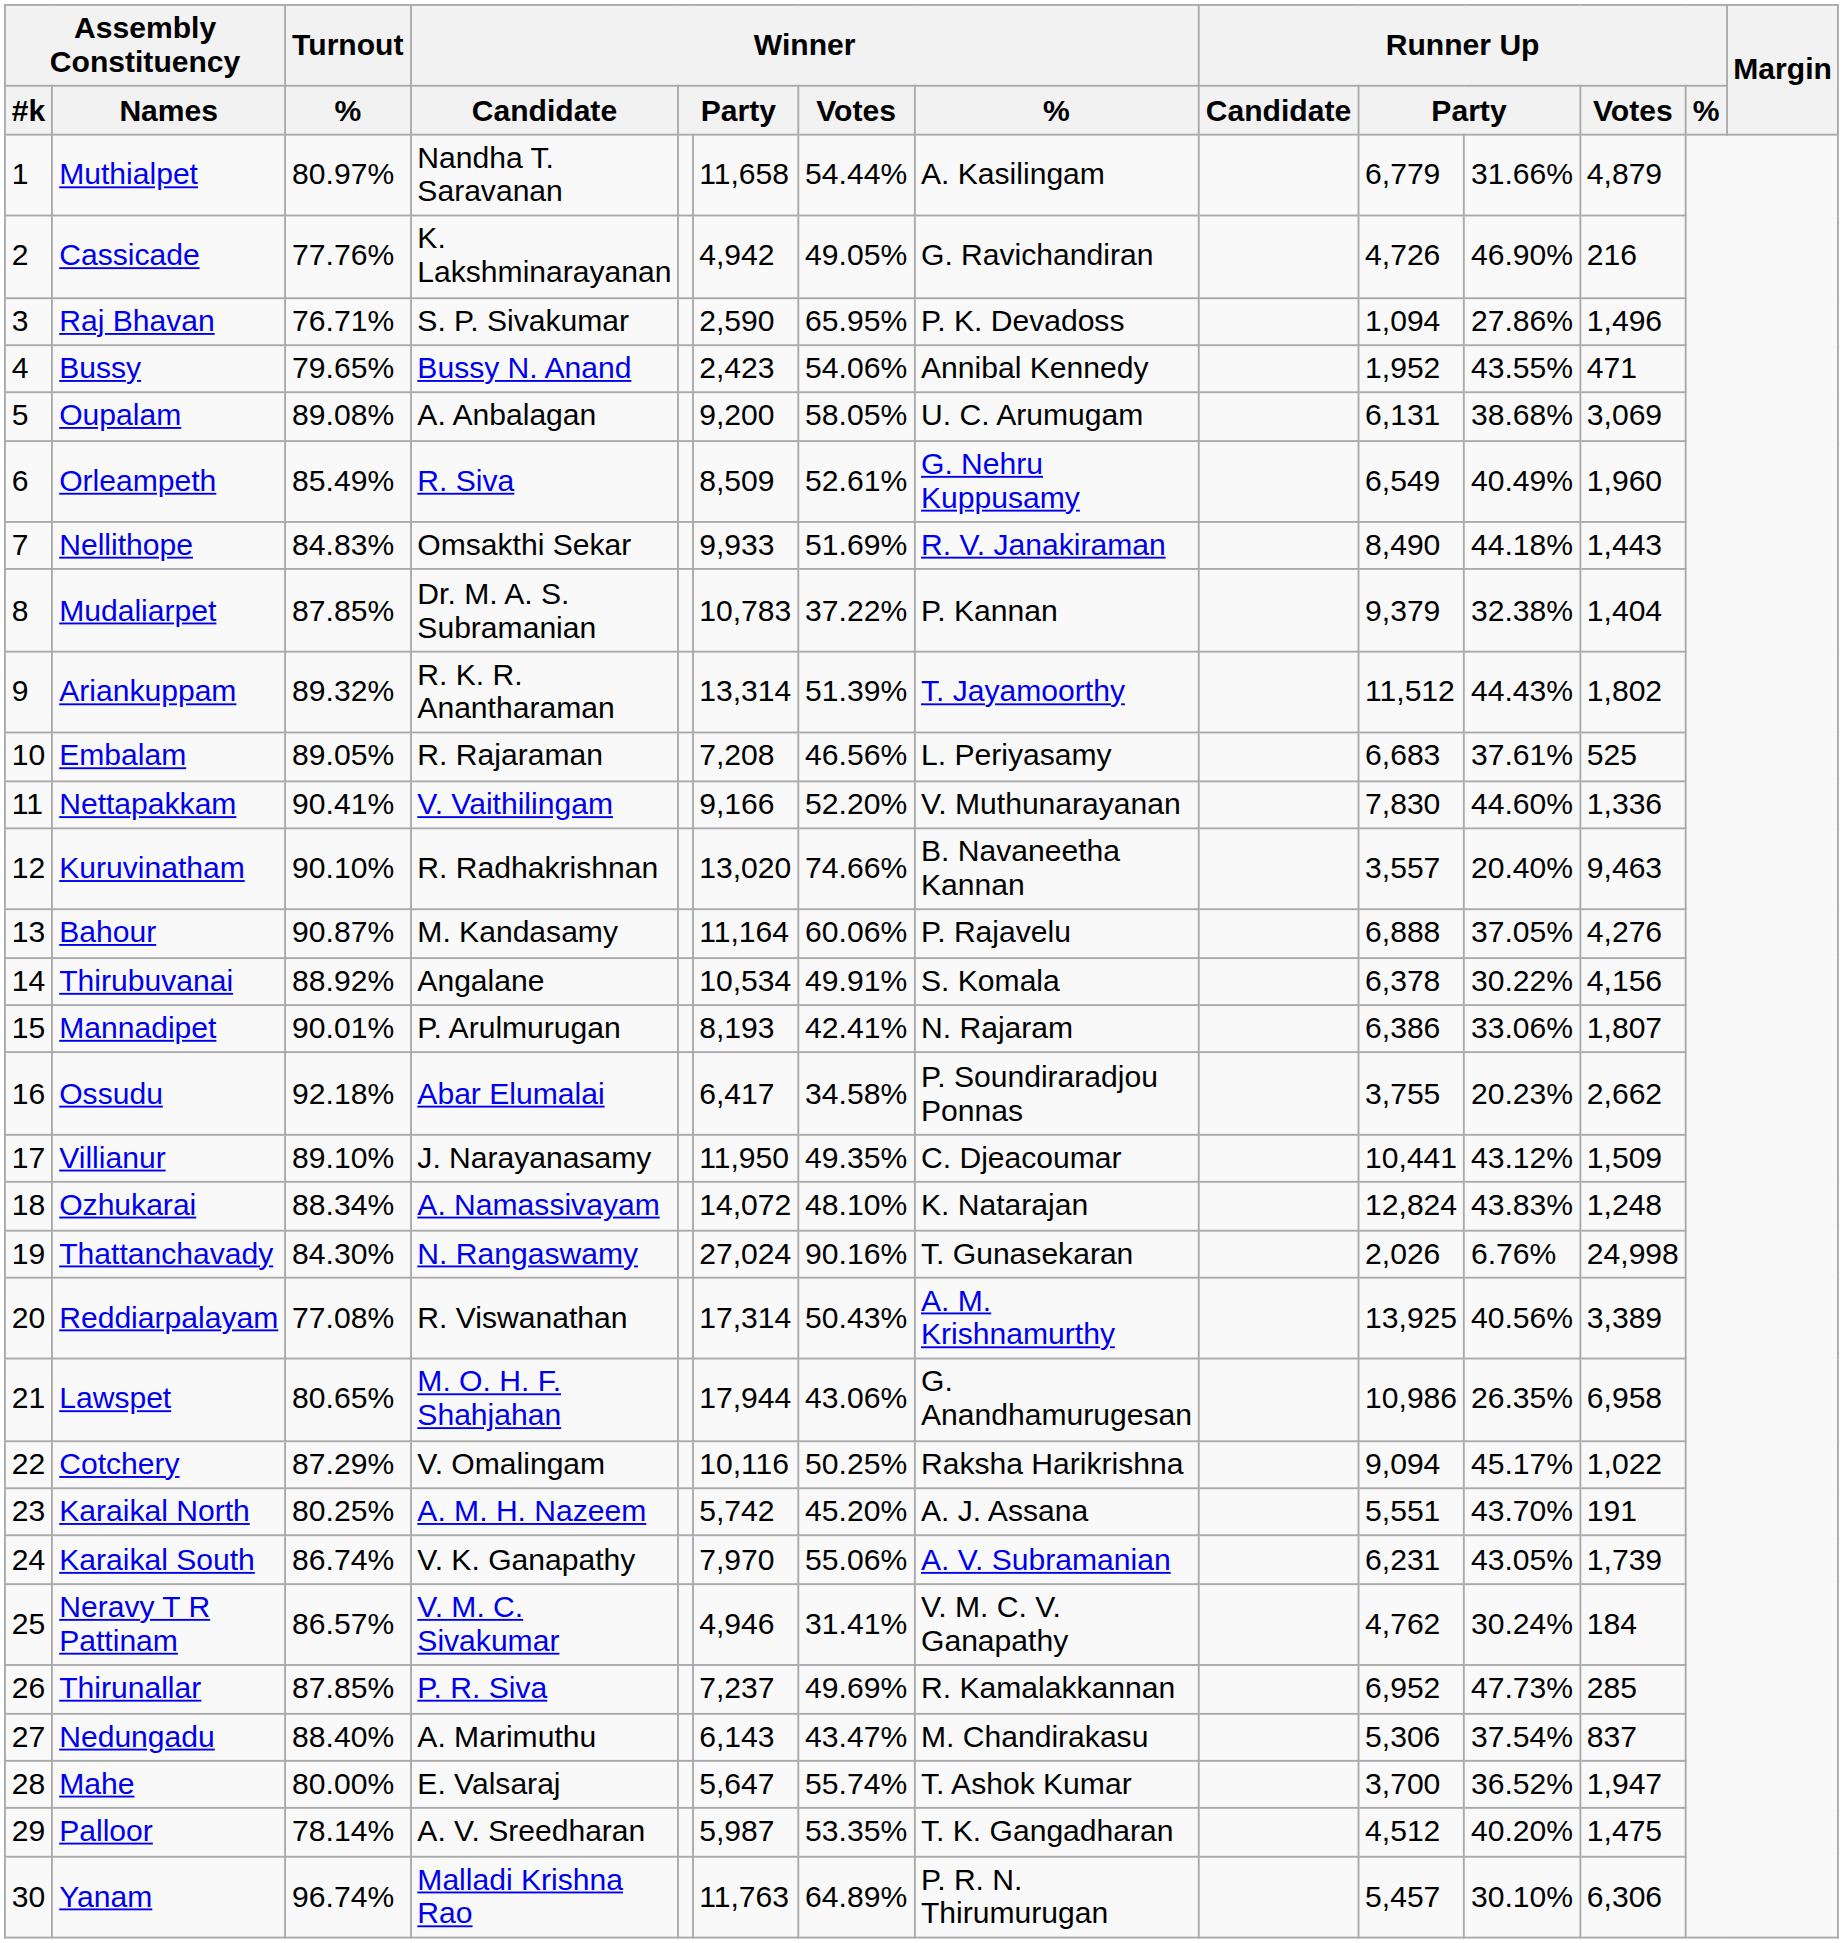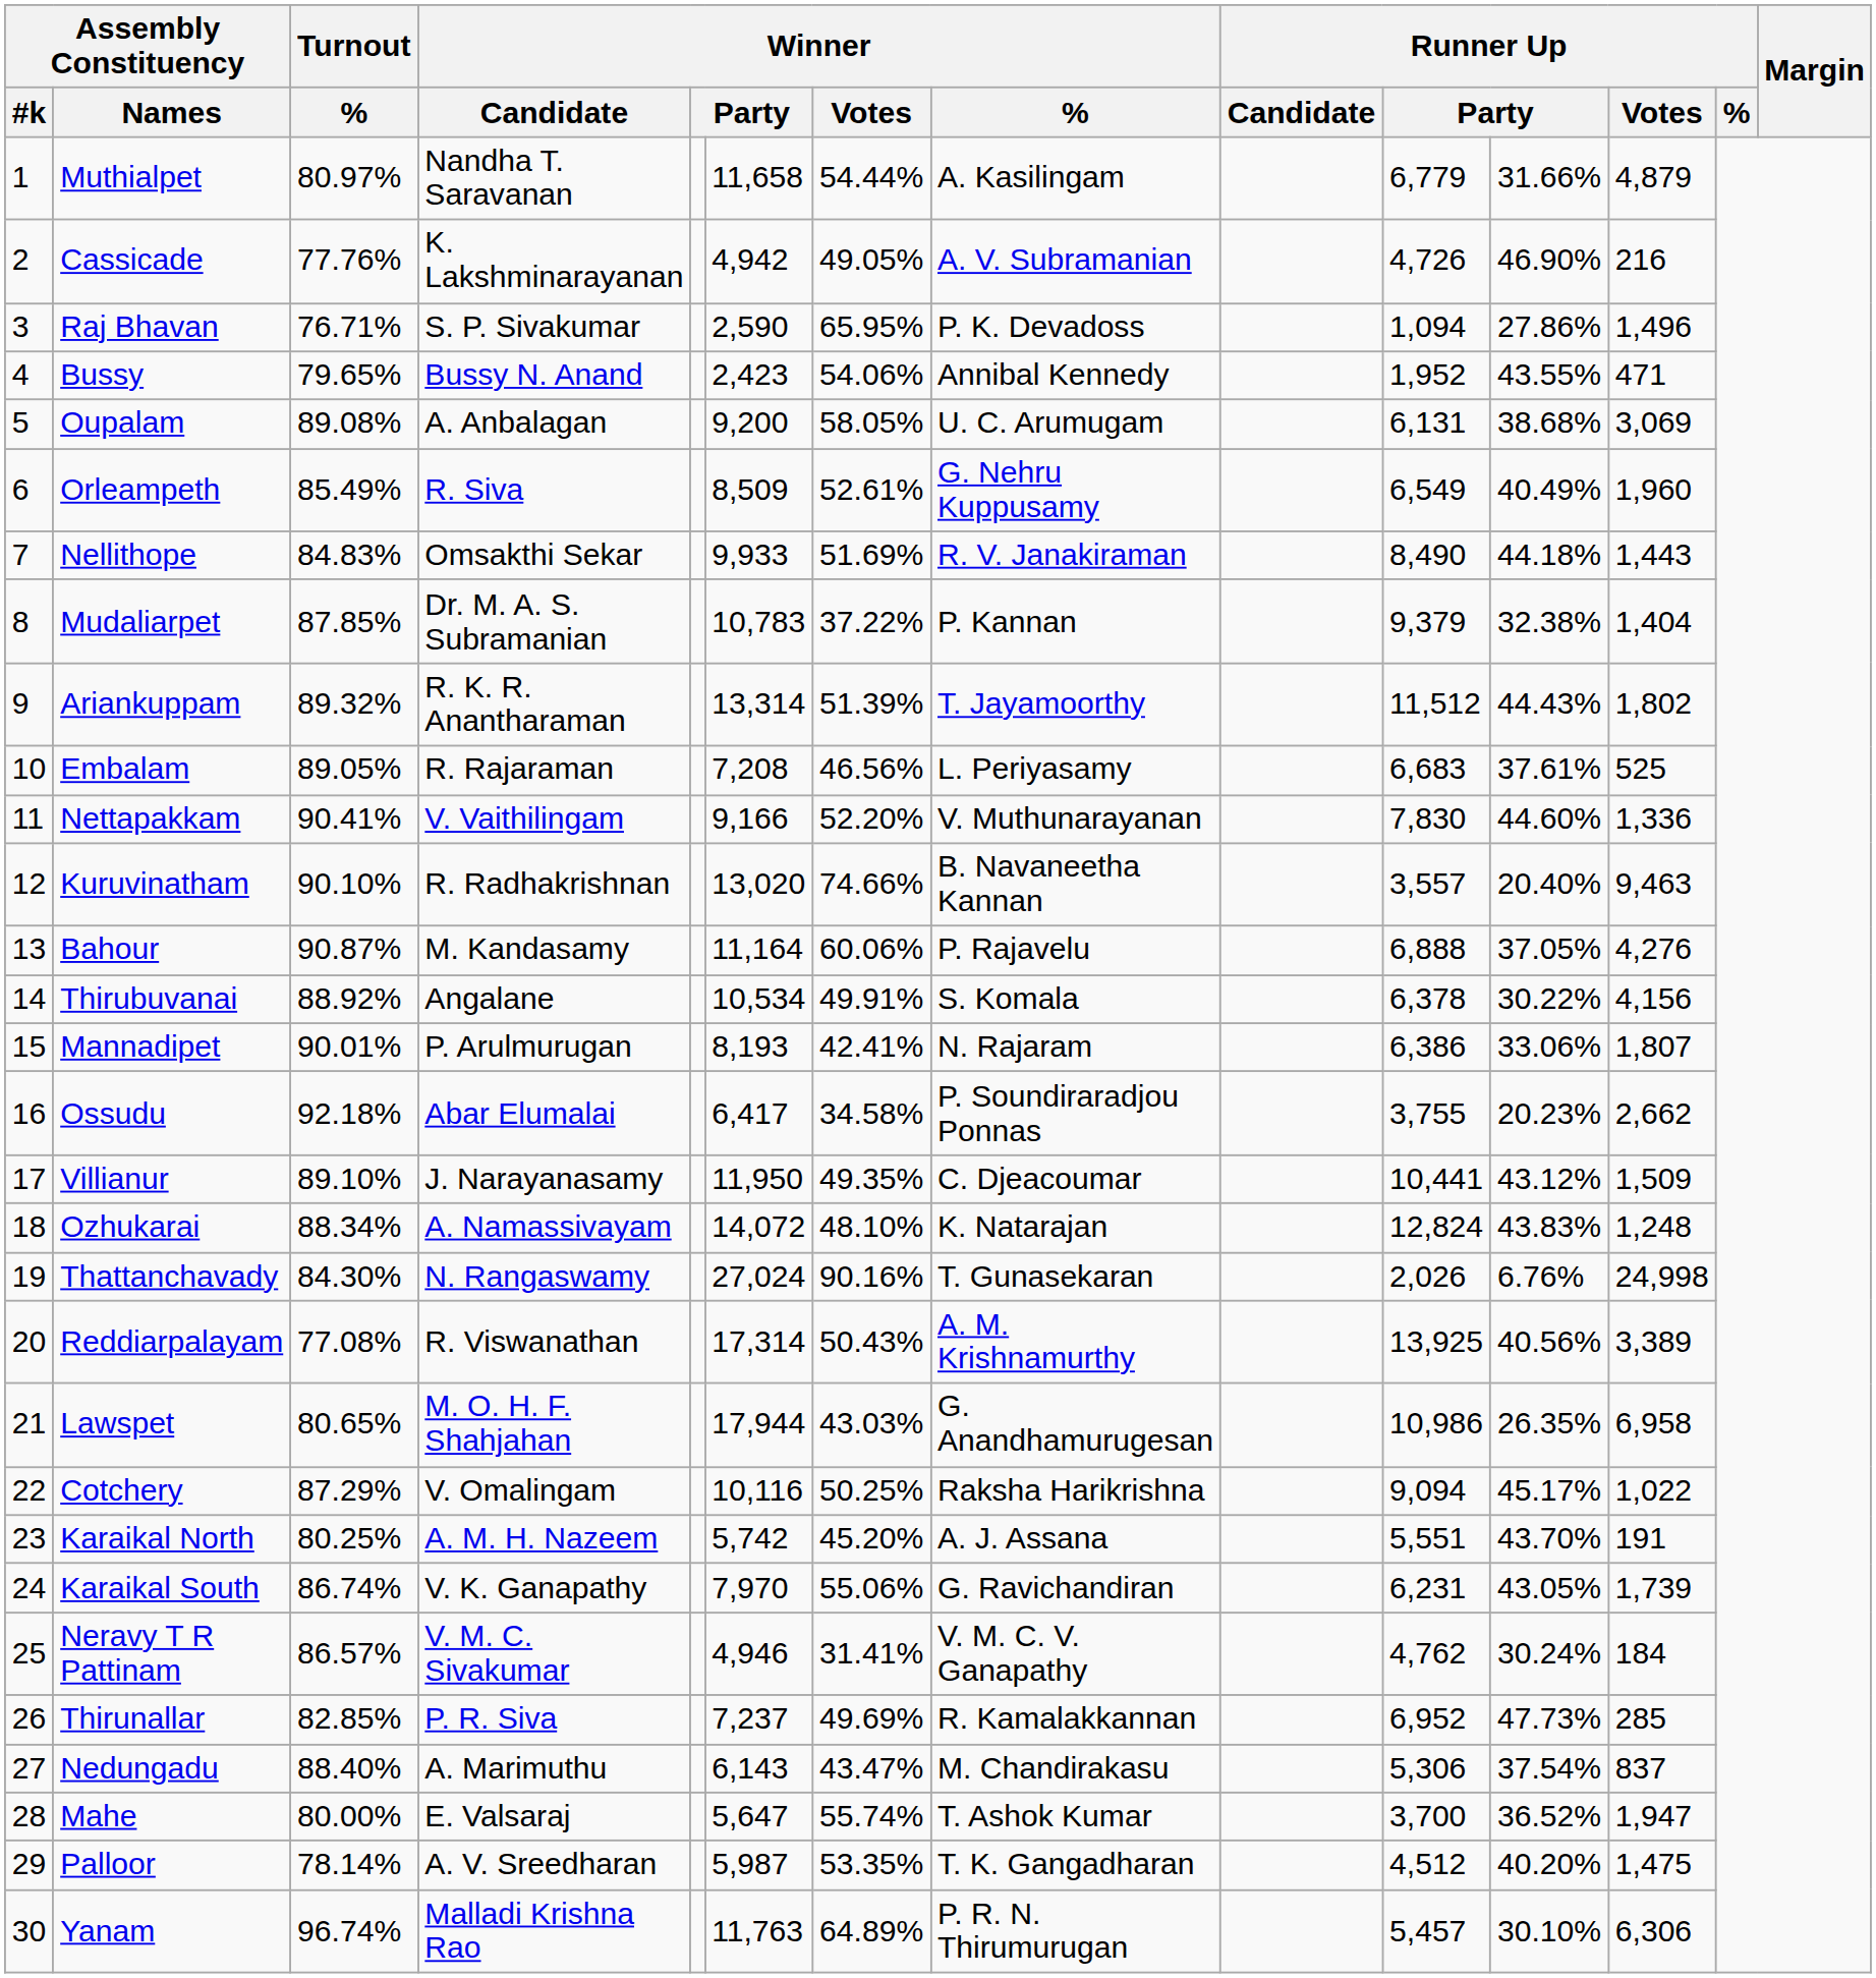Cassicade | Winner / %: G. Ravichandiran -> A. V. Subramanian
Lawspet | Winner / Votes: 43.06% -> 43.03%
Karaikal South | Winner / %: A. V. Subramanian -> G. Ravichandiran
Thirunallar | Turnout / %: 87.85% -> 82.85%
